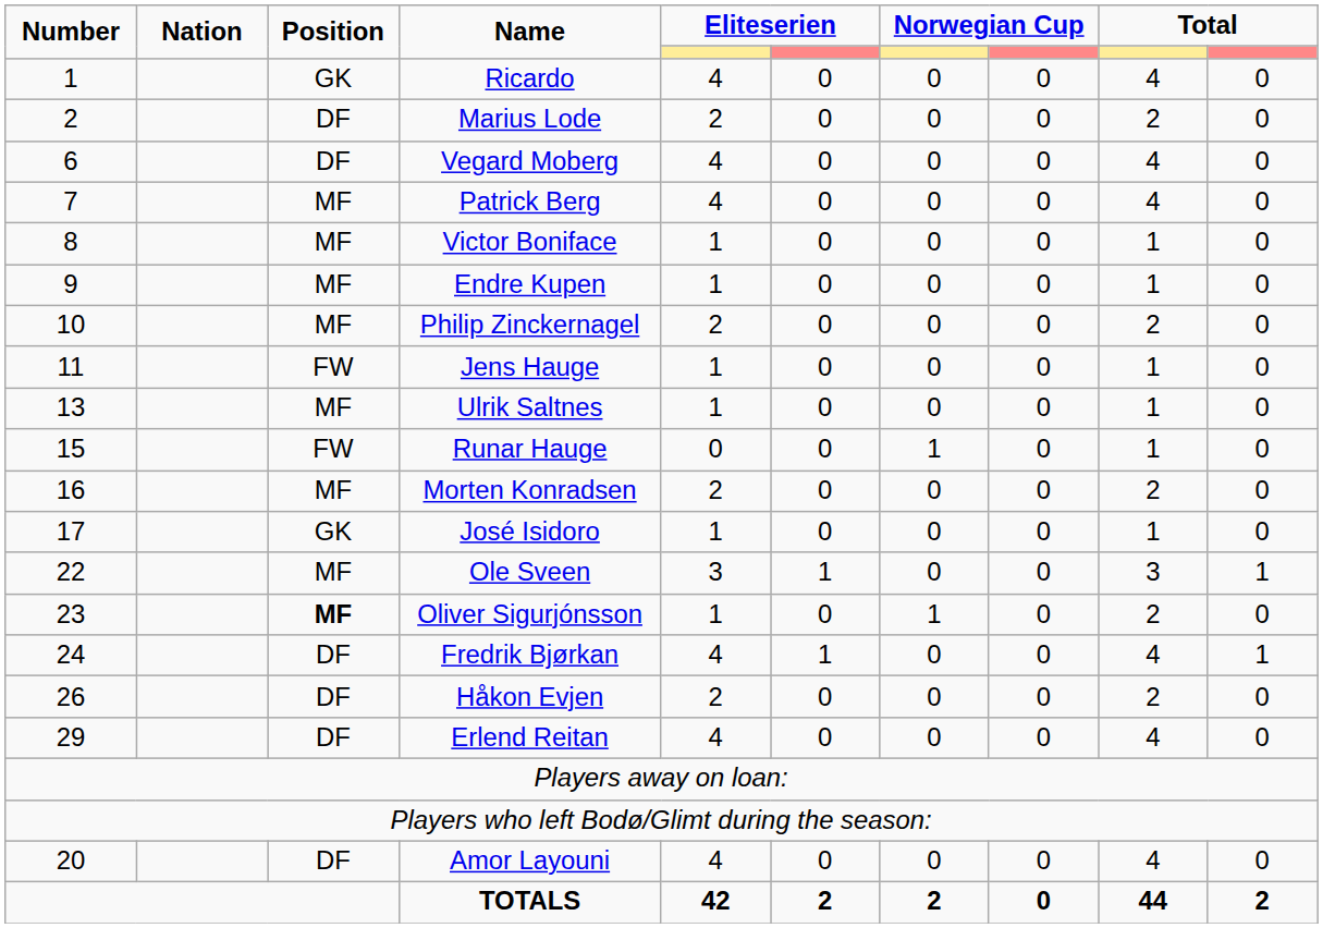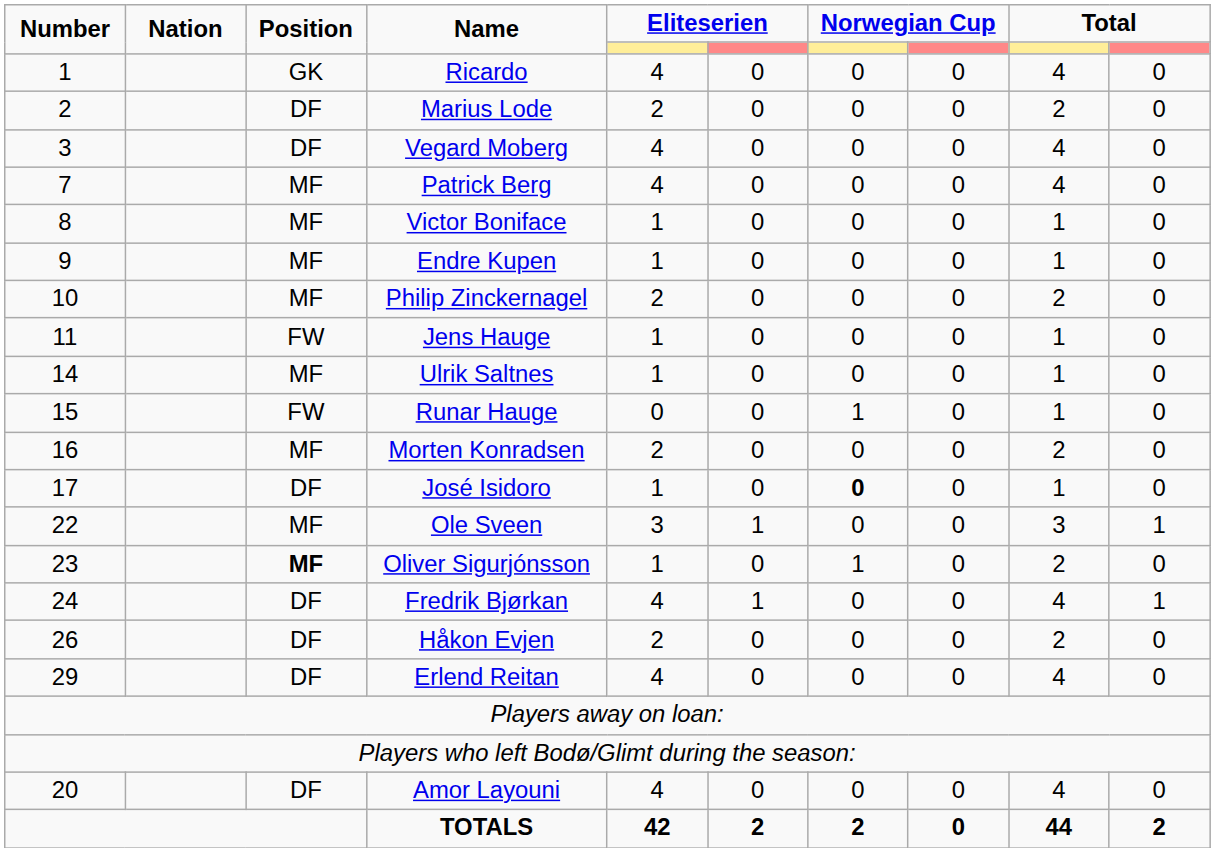Vegard Moberg | Number: 6 -> 3
Ulrik Saltnes | Number: 13 -> 14
José Isidoro | Position: GK -> DF
José Isidoro | column 7: normal -> bold
